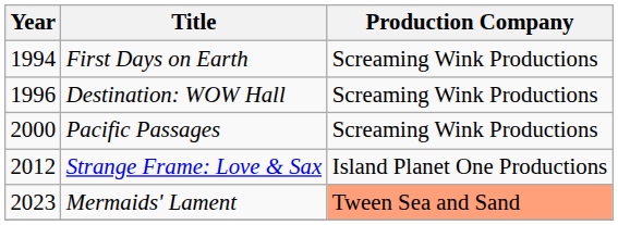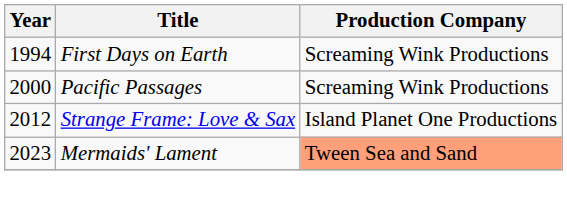- row: 1996 | Destination: WOW Hall | Screaming Wink Productions
